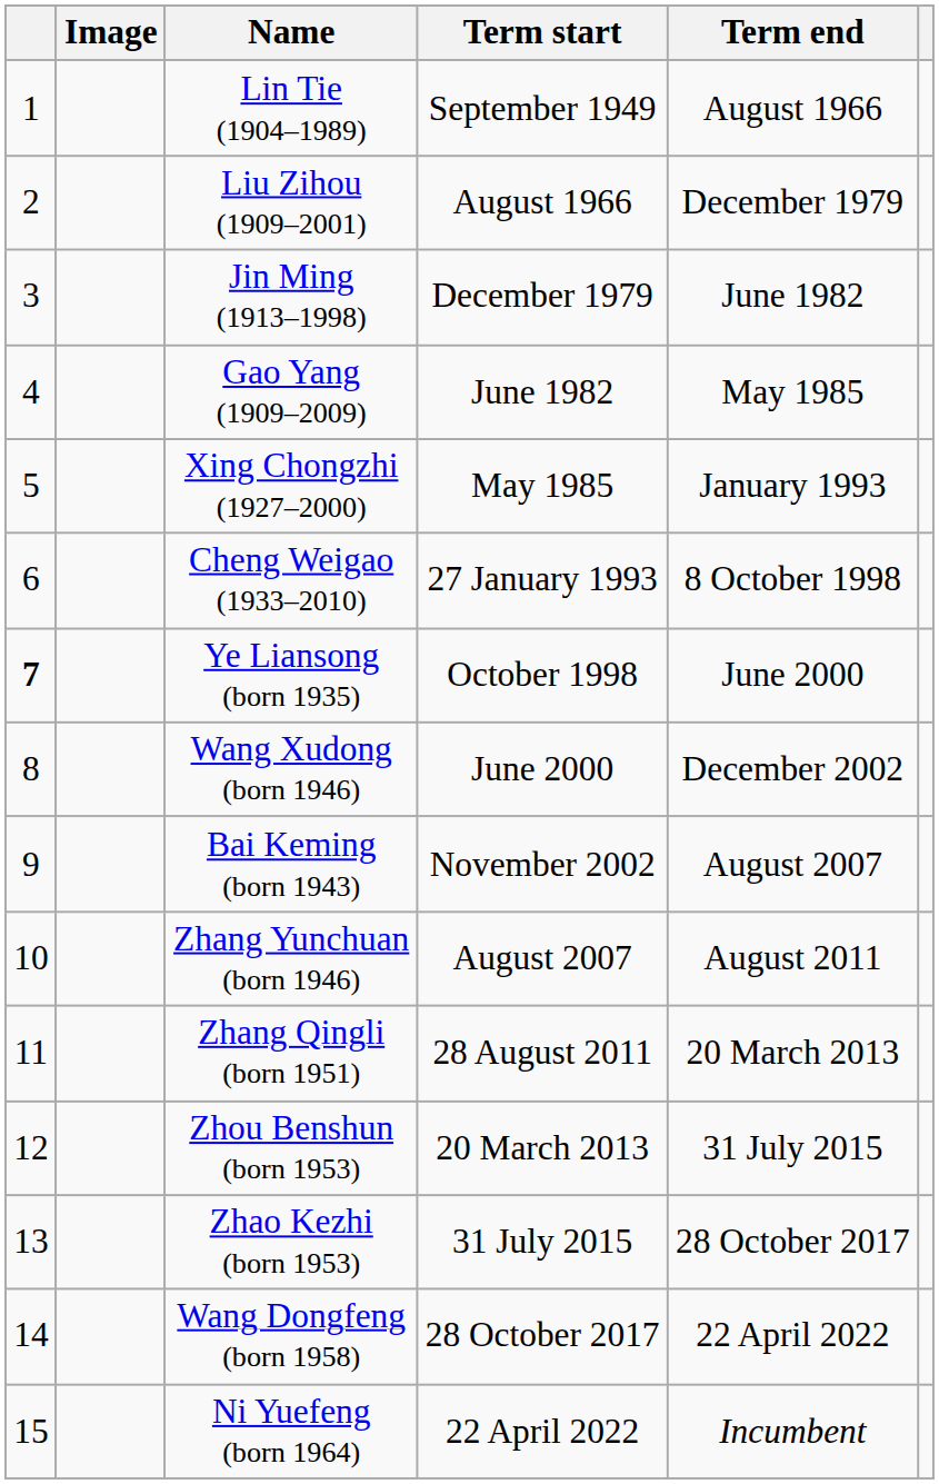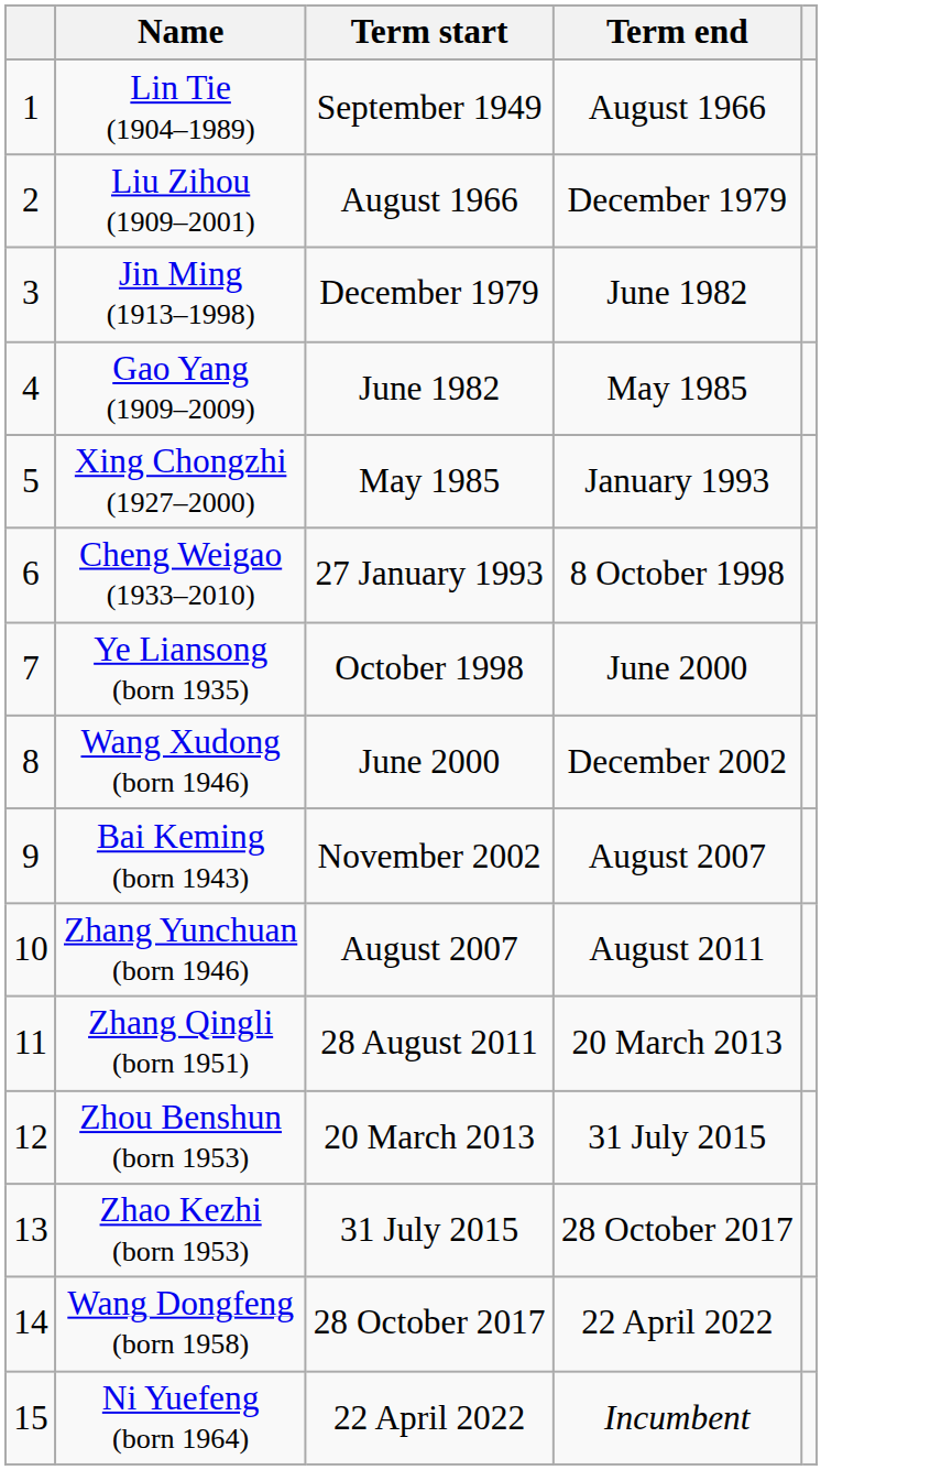- column: Image
Ye Liansong (born 1935) | column 1: bold -> normal
